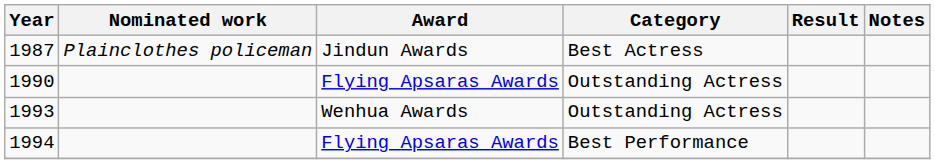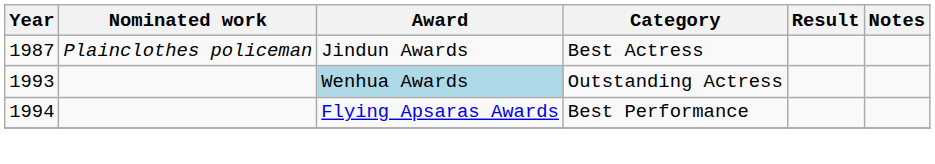- row: 1990 | Flying Apsaras Awards | Outstanding Actress
1993 | Award: no background -> lightblue background
